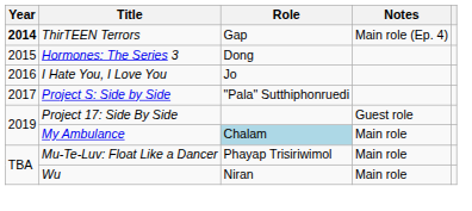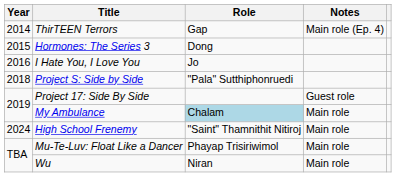ThirTEEN Terrors | Year: bold -> normal
Project S: Side by Side | Year: 2017 -> 2018
+ row: 2024 | High School Frenemy | "Saint" Thamnithit Nitiroj | Main role
